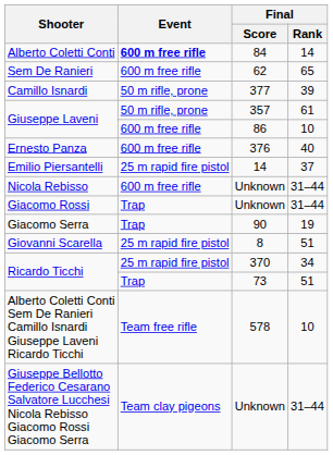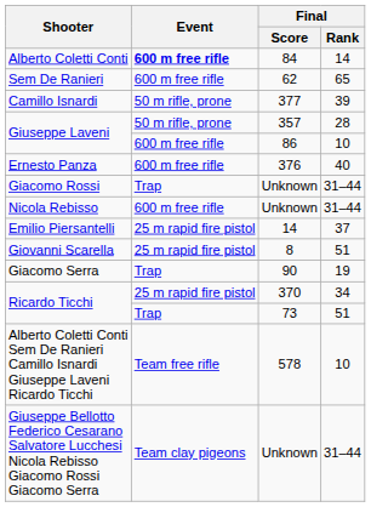Giuseppe Laveni / 357 | Final / Rank: 61 -> 28
rows swapped: Emilio Piersantelli <-> Giacomo Rossi
rows swapped: Giovanni Scarella <-> Giacomo Serra
